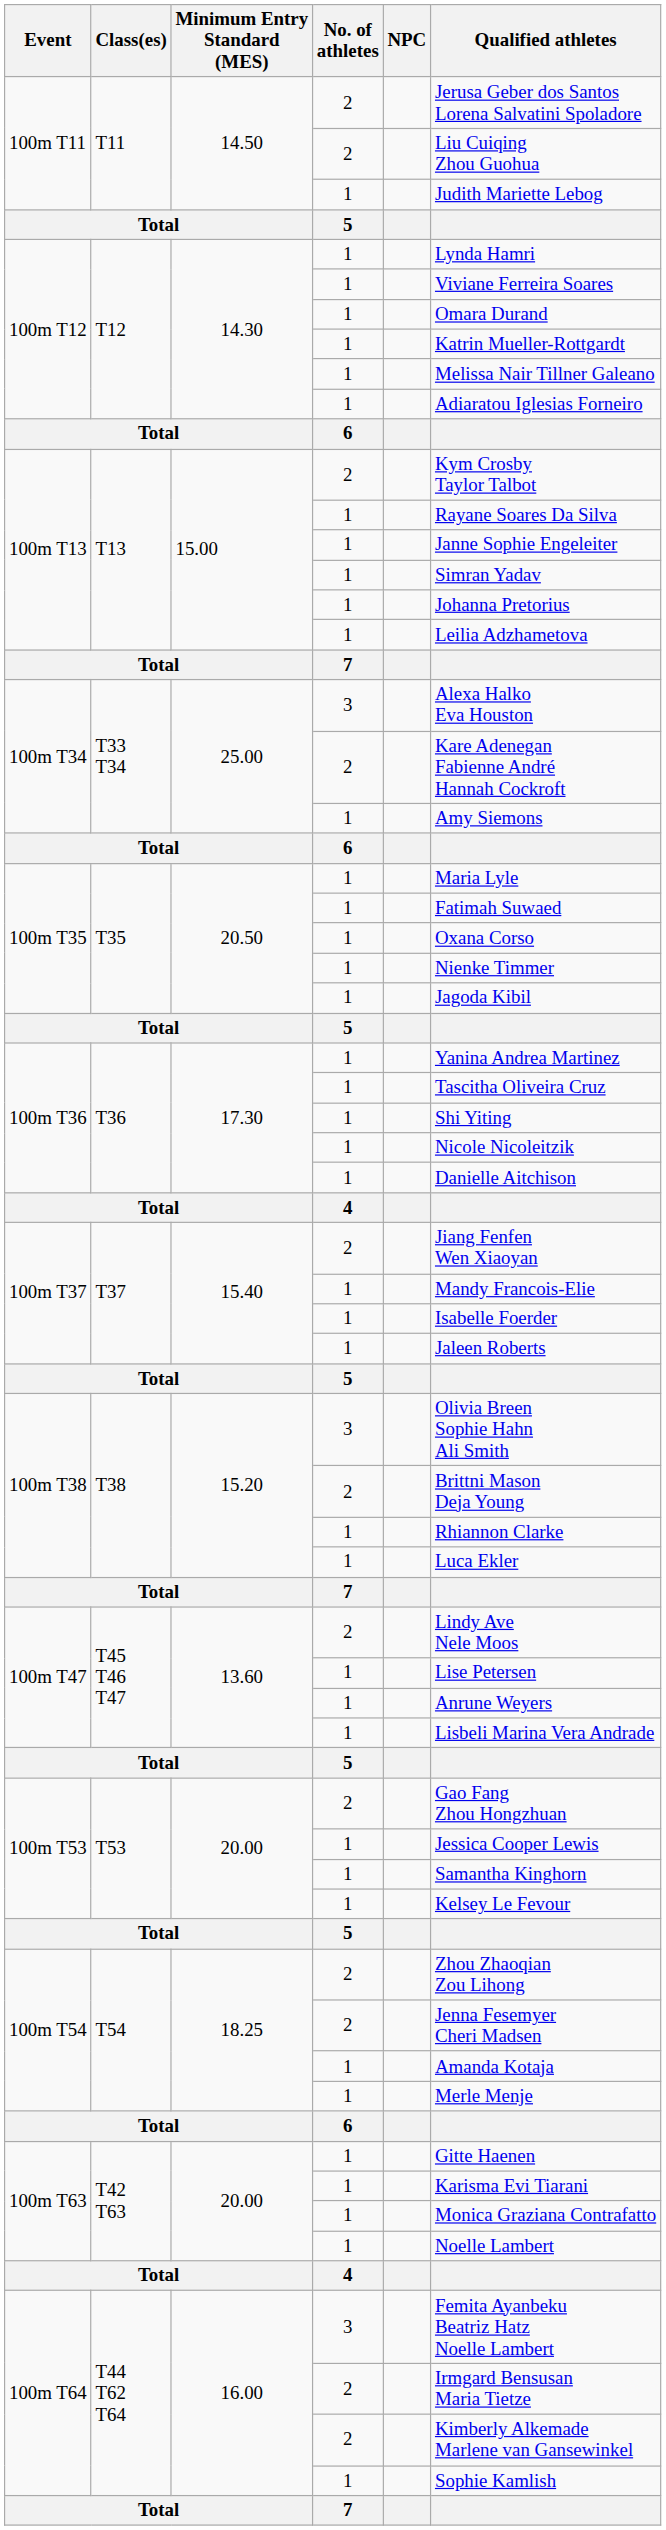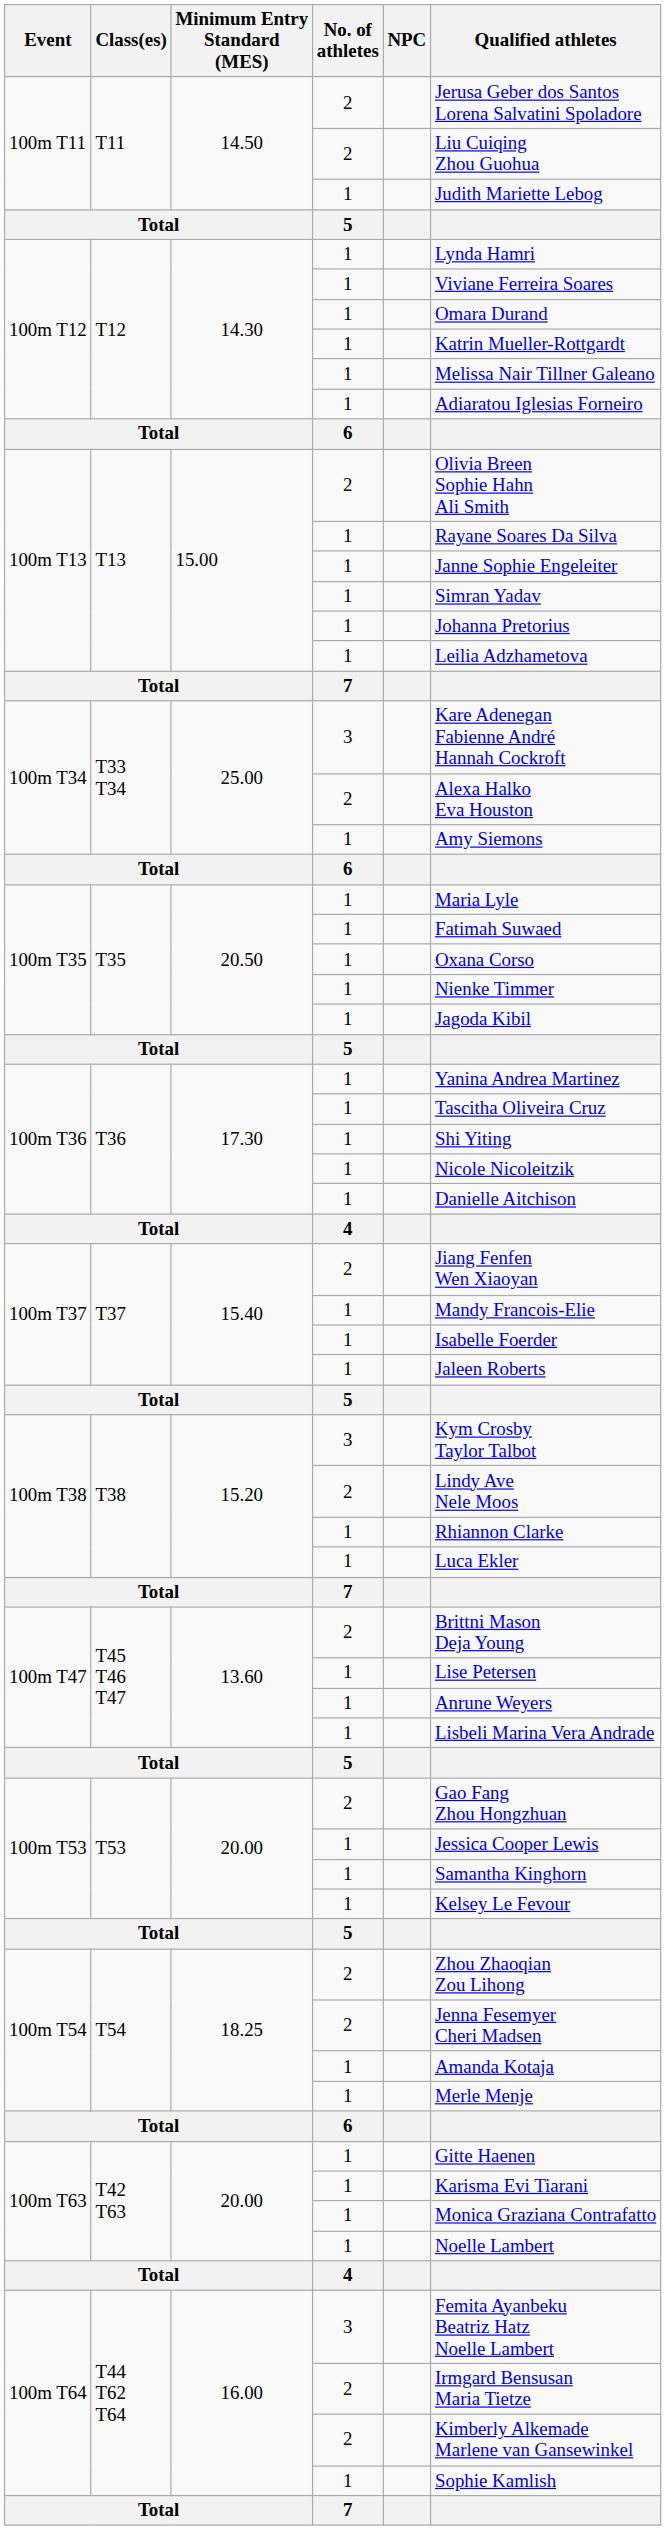100m T13 / 2 | Qualified athletes: Kym Crosby Taylor Talbot -> Olivia Breen Sophie Hahn Ali Smith
100m T34 / 3 | Qualified athletes: Alexa Halko Eva Houston -> Kare Adenegan Fabienne André Hannah Cockroft
100m T34 / 2 | Qualified athletes: Kare Adenegan Fabienne André Hannah Cockroft -> Alexa Halko Eva Houston
100m T38 / 3 | Qualified athletes: Olivia Breen Sophie Hahn Ali Smith -> Kym Crosby Taylor Talbot
100m T38 / 2 | Qualified athletes: Brittni Mason Deja Young -> Lindy Ave Nele Moos
100m T47 / 2 | Qualified athletes: Lindy Ave Nele Moos -> Brittni Mason Deja Young
